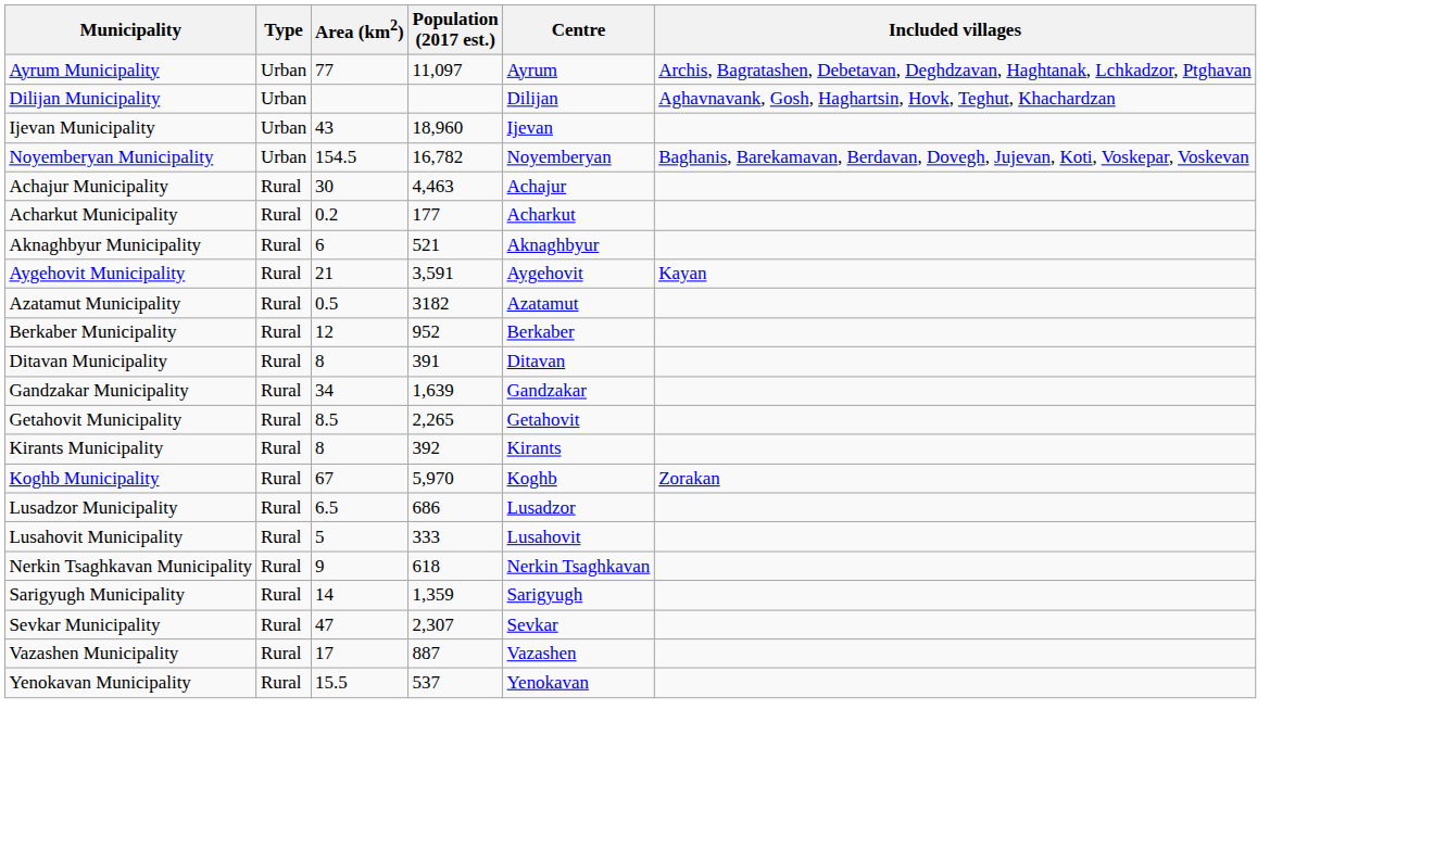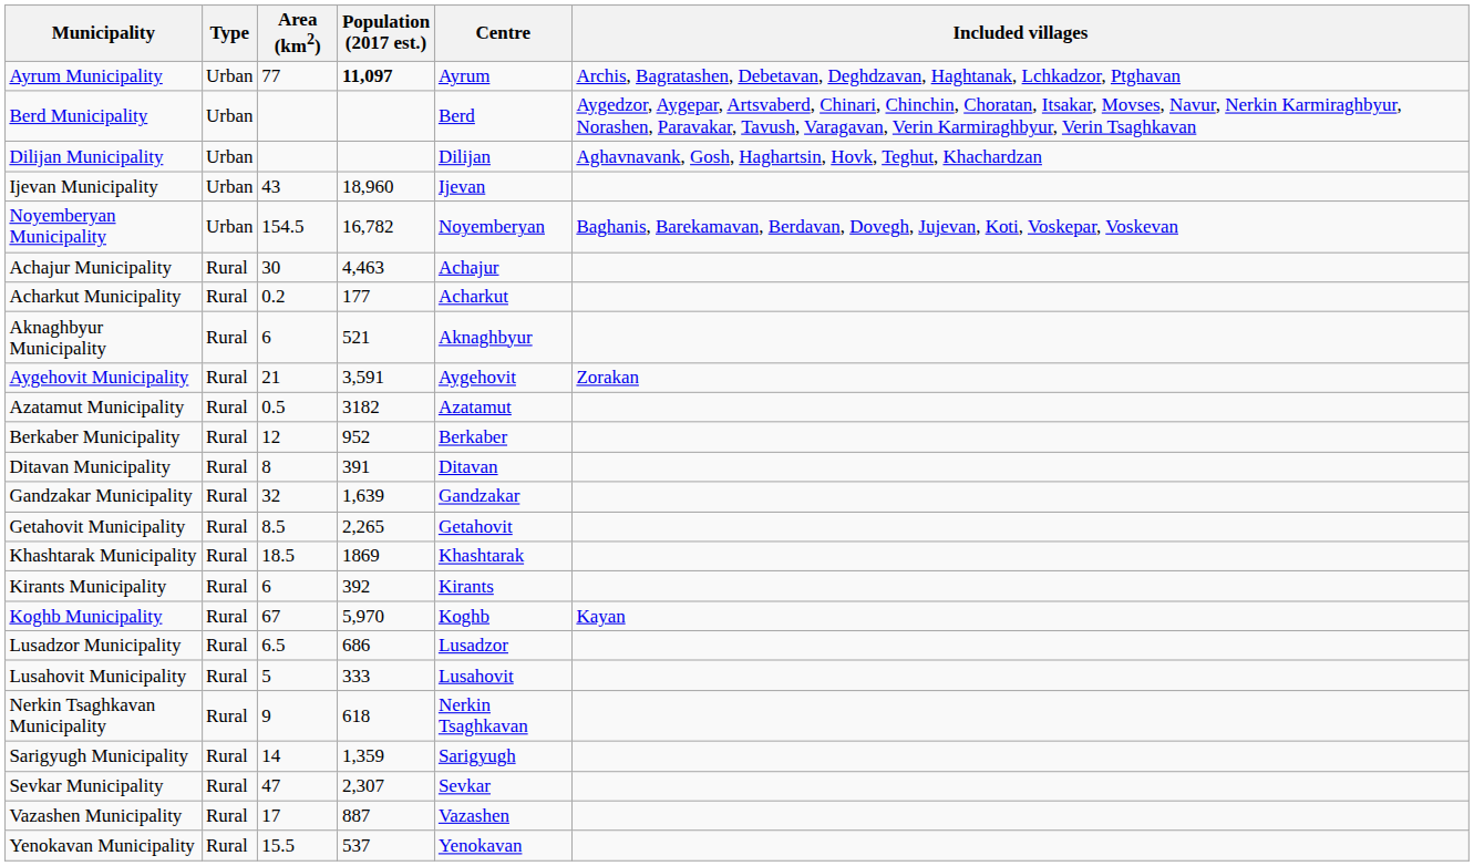Ayrum Municipality | Population (2017 est.): normal -> bold
+ row: Berd Municipality | Urban | Berd | Aygedzor, Aygepar, Artsvaberd, Chinari, Chinchin, Choratan, Itsakar, Movses, Navur, Nerkin Karmiraghbyur, Norashen, Paravakar, Tavush, Varagavan, Verin Karmiraghbyur, Verin Tsaghkavan
Aygehovit Municipality | Included villages: Kayan -> Zorakan
Gandzakar Municipality | Area (km2): 34 -> 32
+ row: Khashtarak Municipality | Rural | 18.5 | 1869 | Khashtarak
Kirants Municipality | Area (km2): 8 -> 6
Koghb Municipality | Included villages: Zorakan -> Kayan
